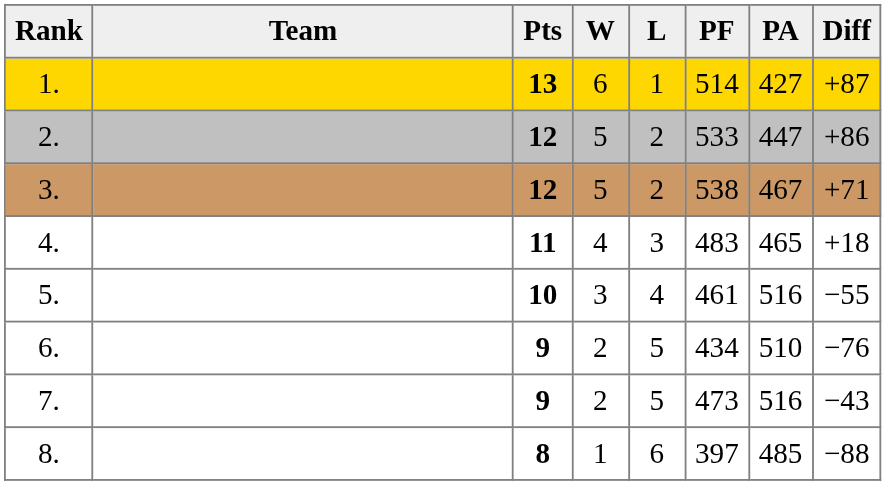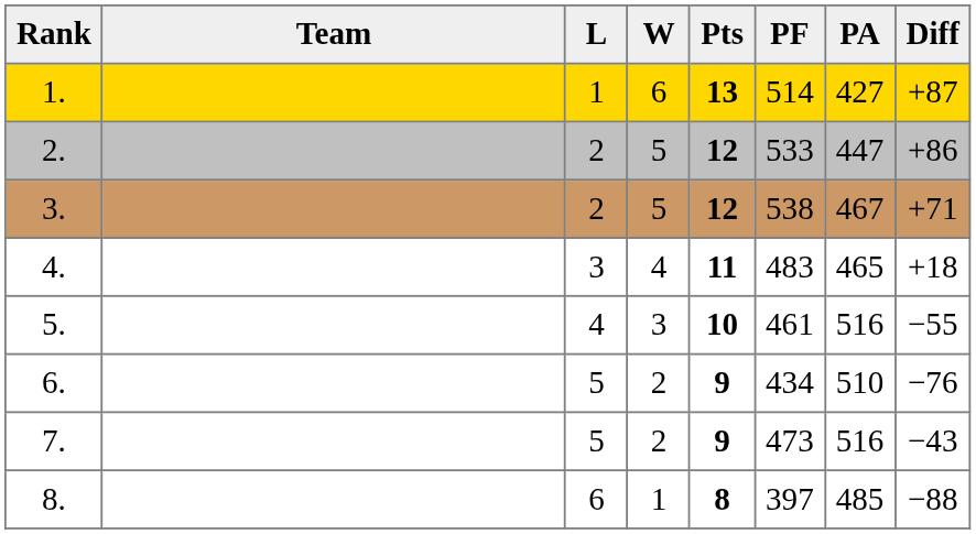columns swapped: Pts <-> L
